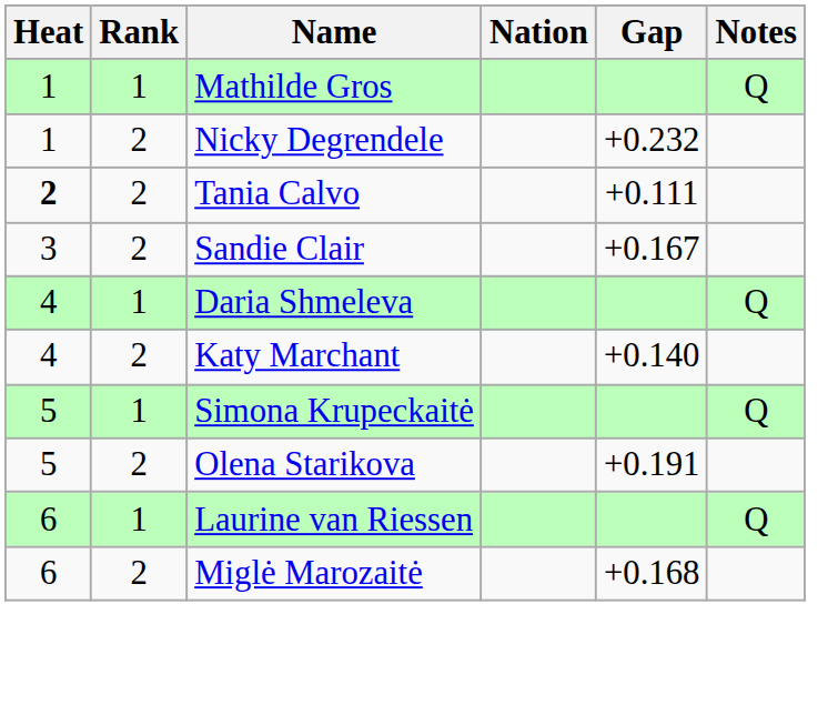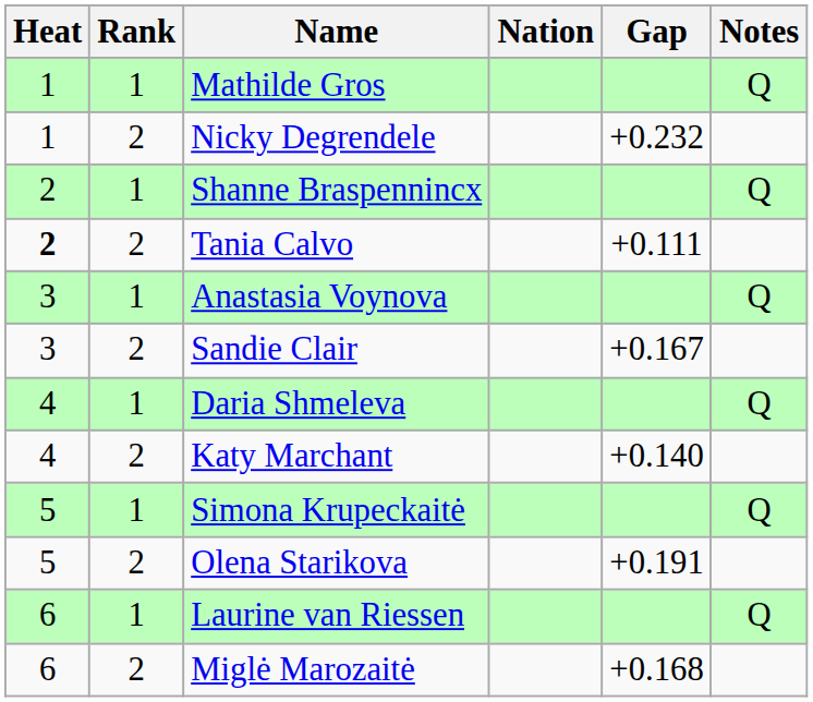+ row: 2 | 1 | Shanne Braspennincx | Q
+ row: 3 | 1 | Anastasia Voynova | Q
